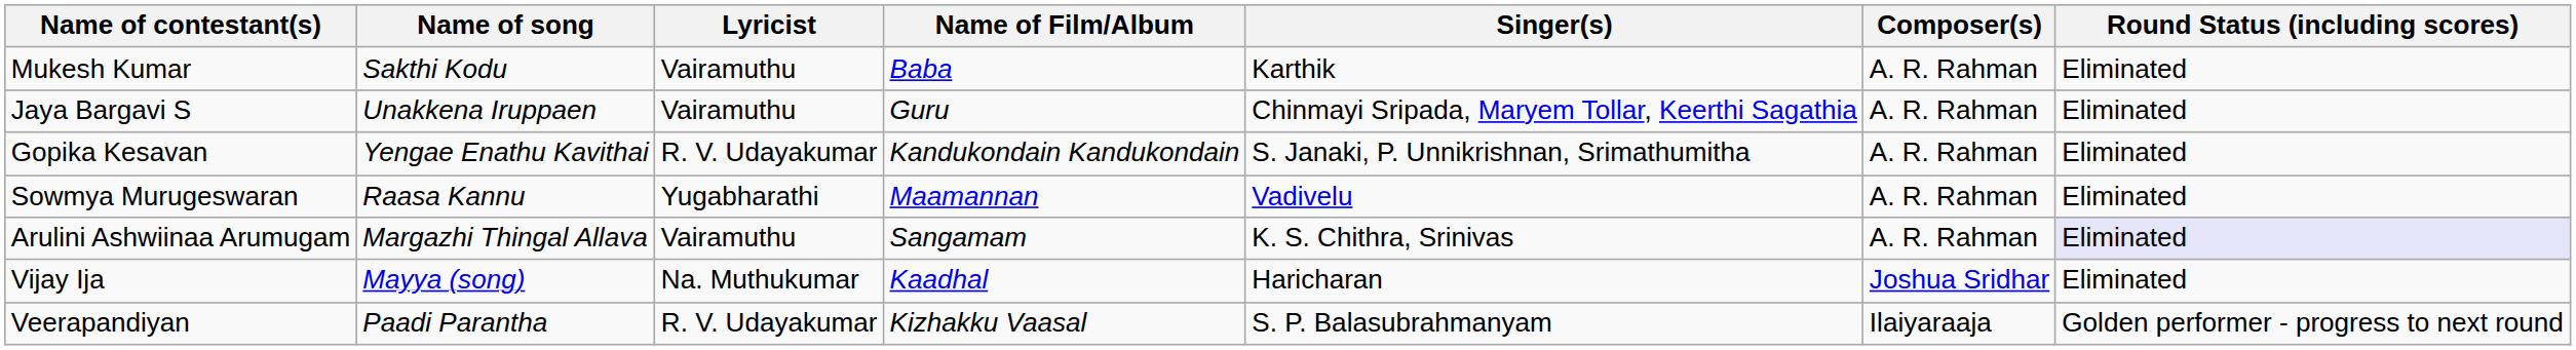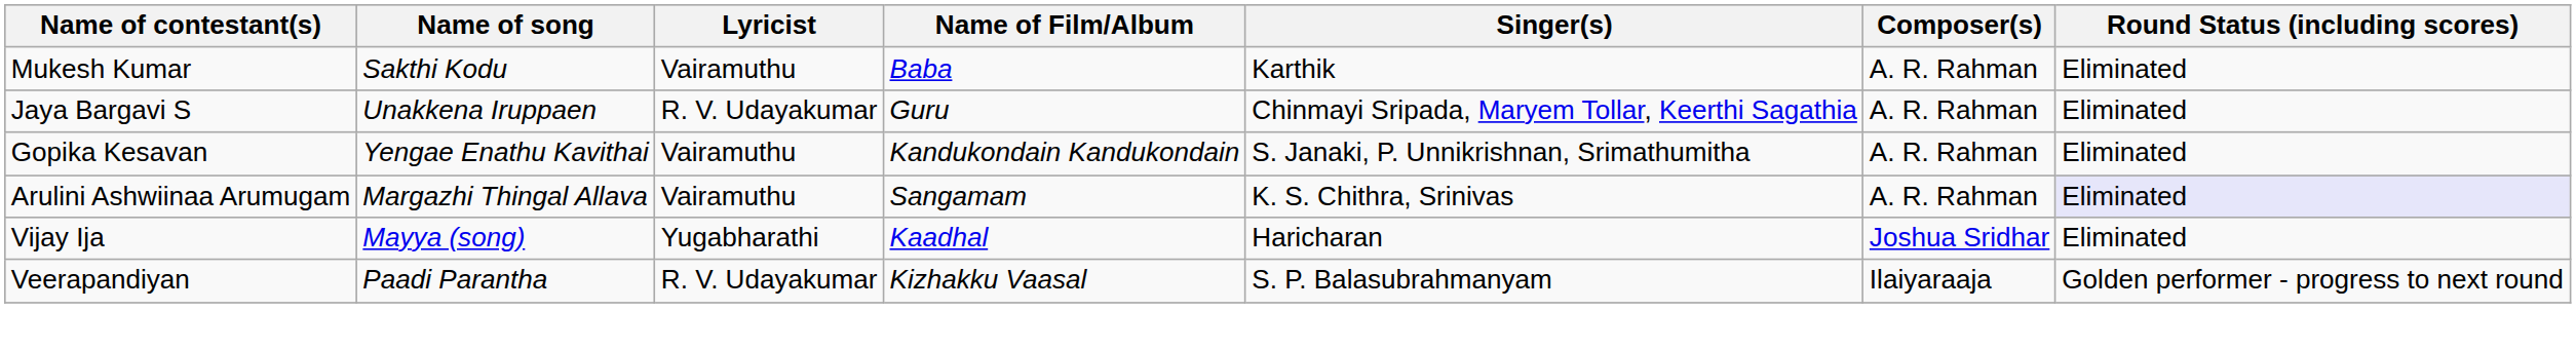Jaya Bargavi S | Lyricist: Vairamuthu -> R. V. Udayakumar
Gopika Kesavan | Lyricist: R. V. Udayakumar -> Vairamuthu
- row: Sowmya Murugeswaran | Raasa Kannu | Yugabharathi | Maamannan | Vadivelu | A. R. Rahman | Eliminated
Vijay Ija | Lyricist: Na. Muthukumar -> Yugabharathi
